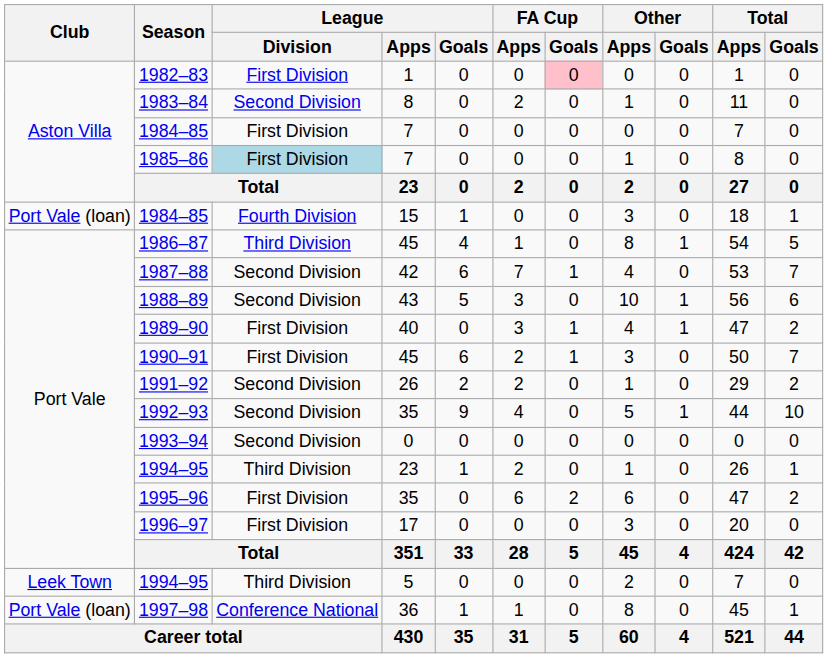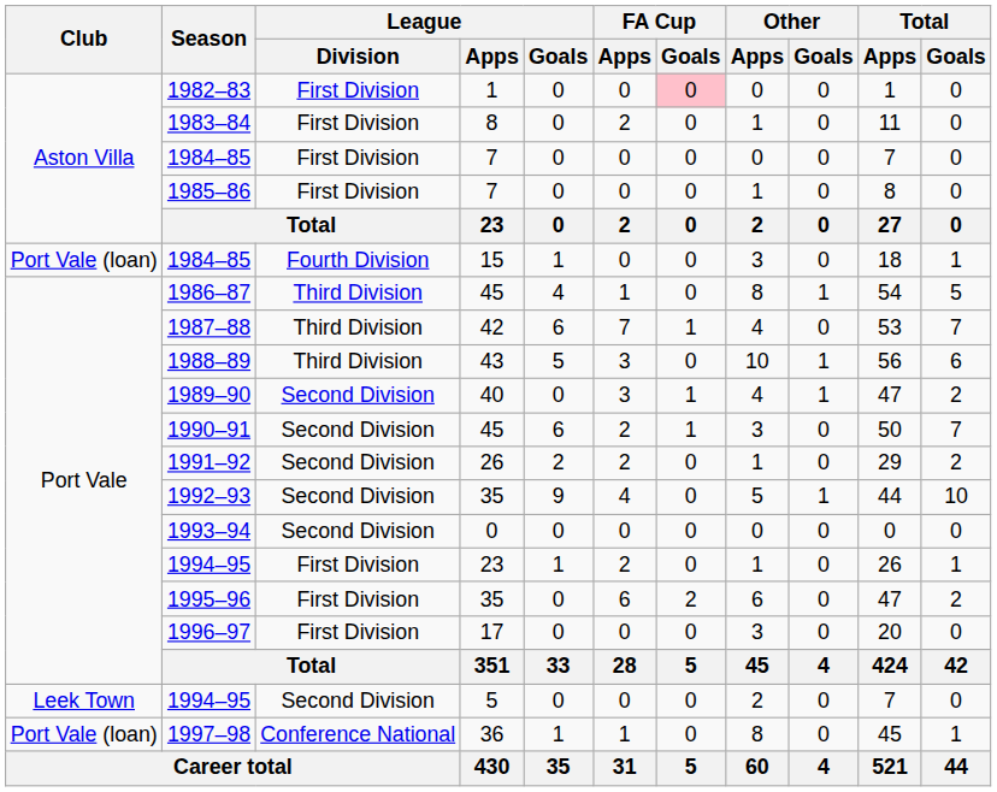1983–84 | League / Division: Second Division -> First Division
1985–86 | League / Division: lightblue background -> no background
1987–88 | League / Division: Second Division -> Third Division
1988–89 | League / Division: Second Division -> Third Division
1989–90 | League / Division: First Division -> Second Division
1990–91 | League / Division: First Division -> Second Division
1994–95 / 23 | League / Division: Third Division -> First Division
1994–95 / 5 | League / Division: Third Division -> Second Division
